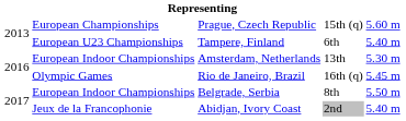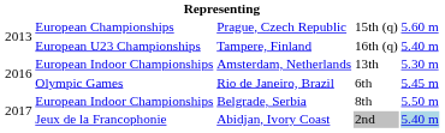Tampere, Finland | column 4: 6th -> 16th (q)
Rio de Janeiro, Brazil | column 4: 16th (q) -> 6th
Abidjan, Ivory Coast | column 5: no background -> lightblue background
